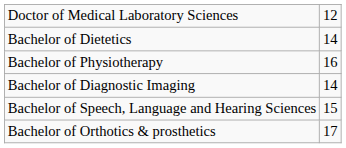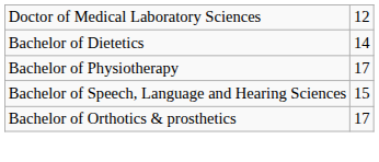Bachelor of Physiotherapy | column 2: 16 -> 17
- row: Bachelor of Diagnostic Imaging | 14
